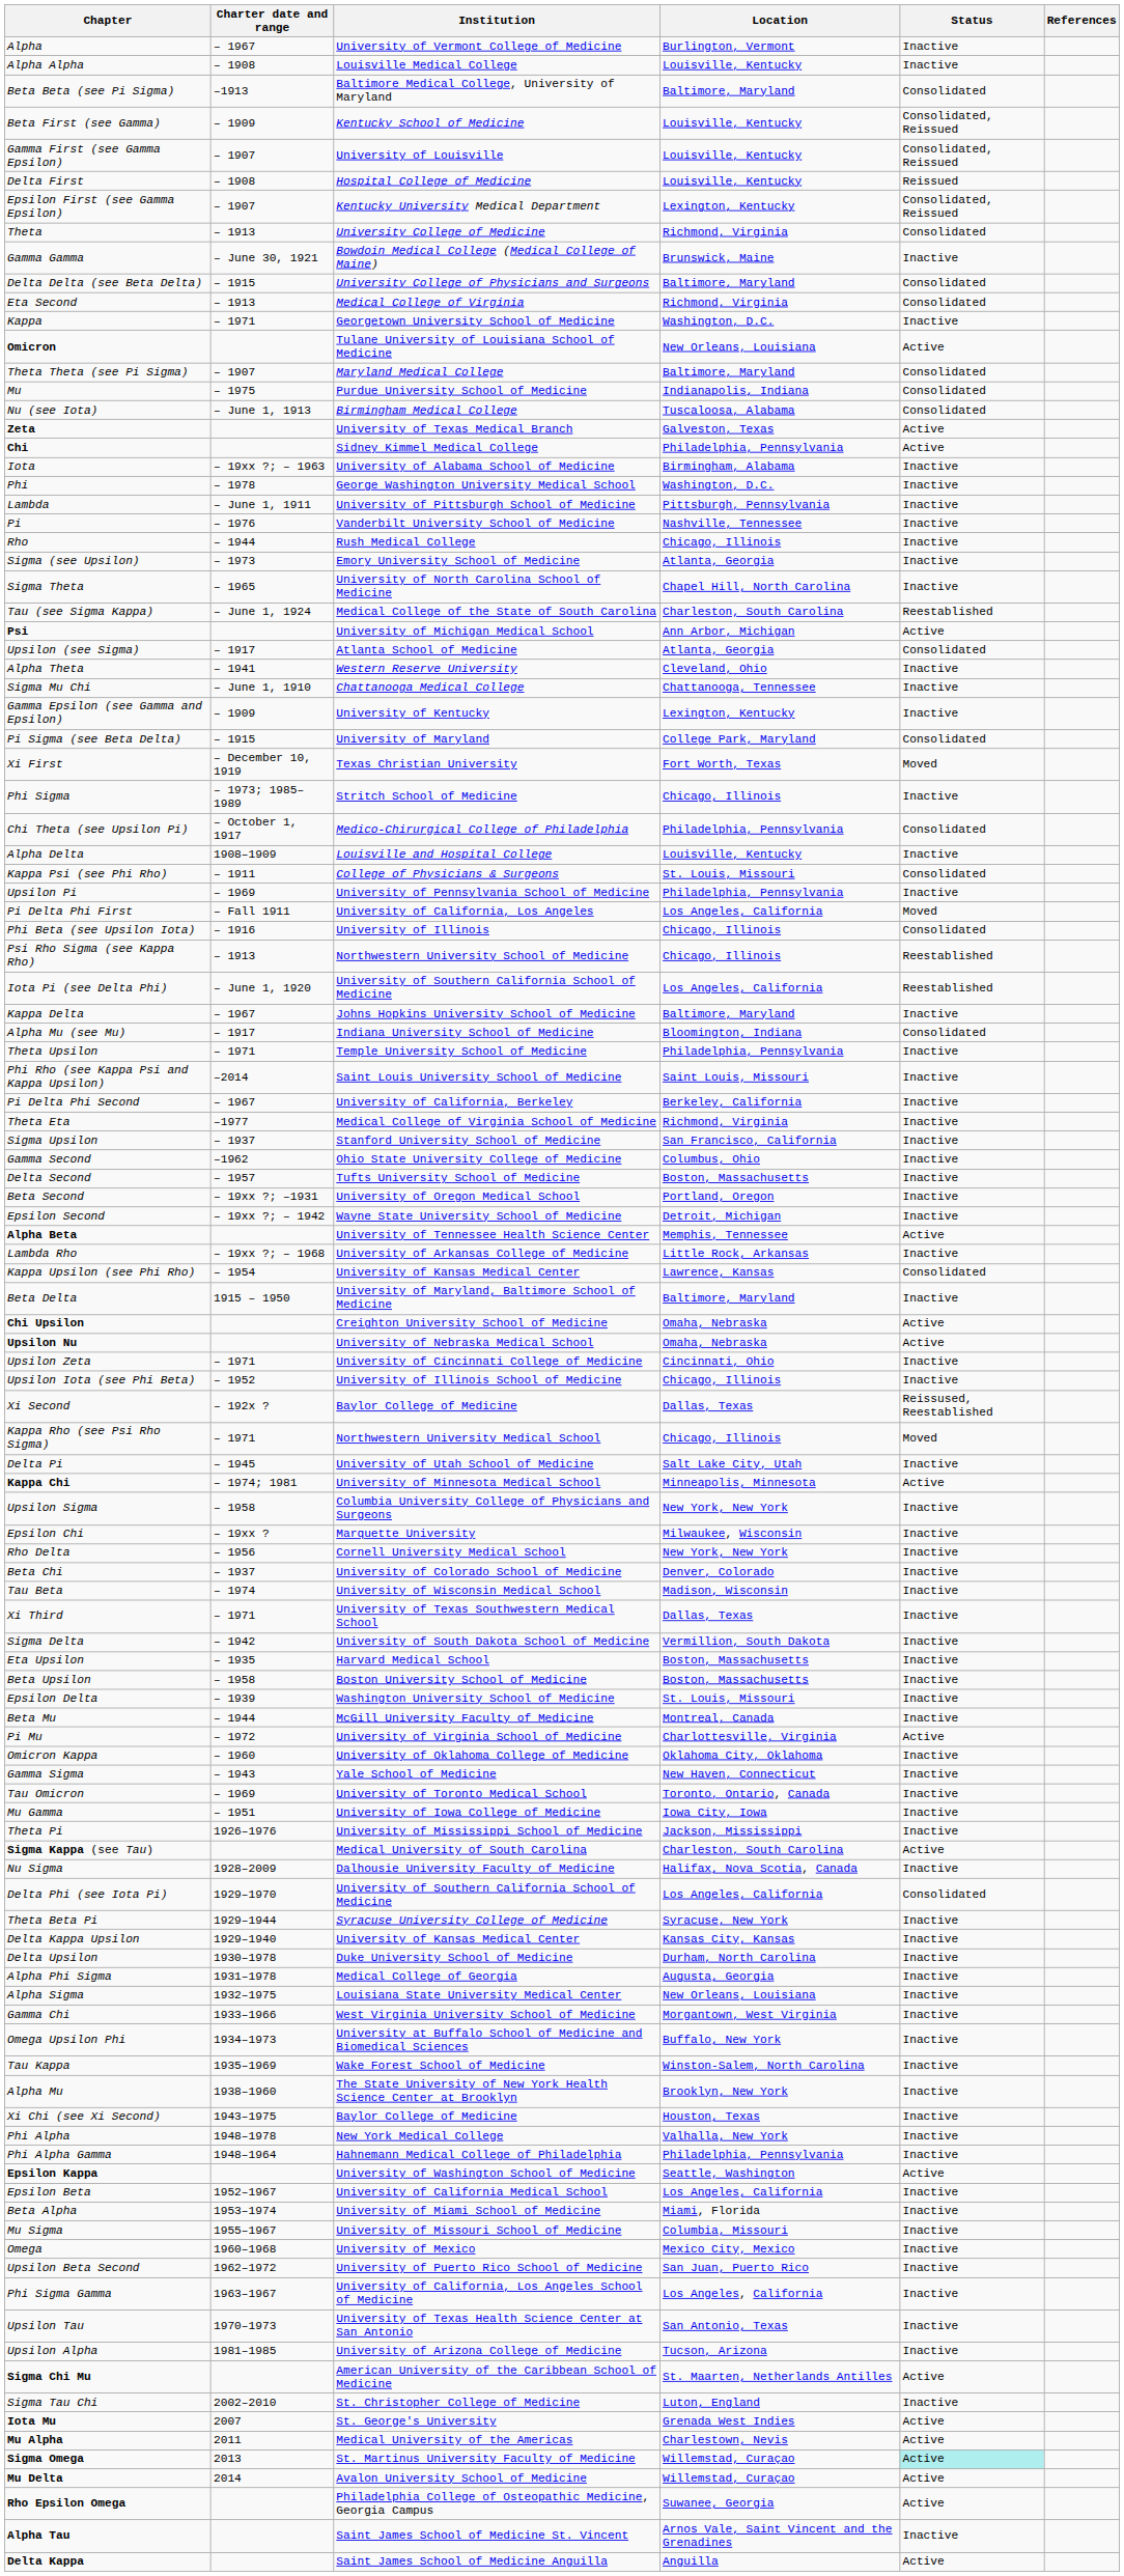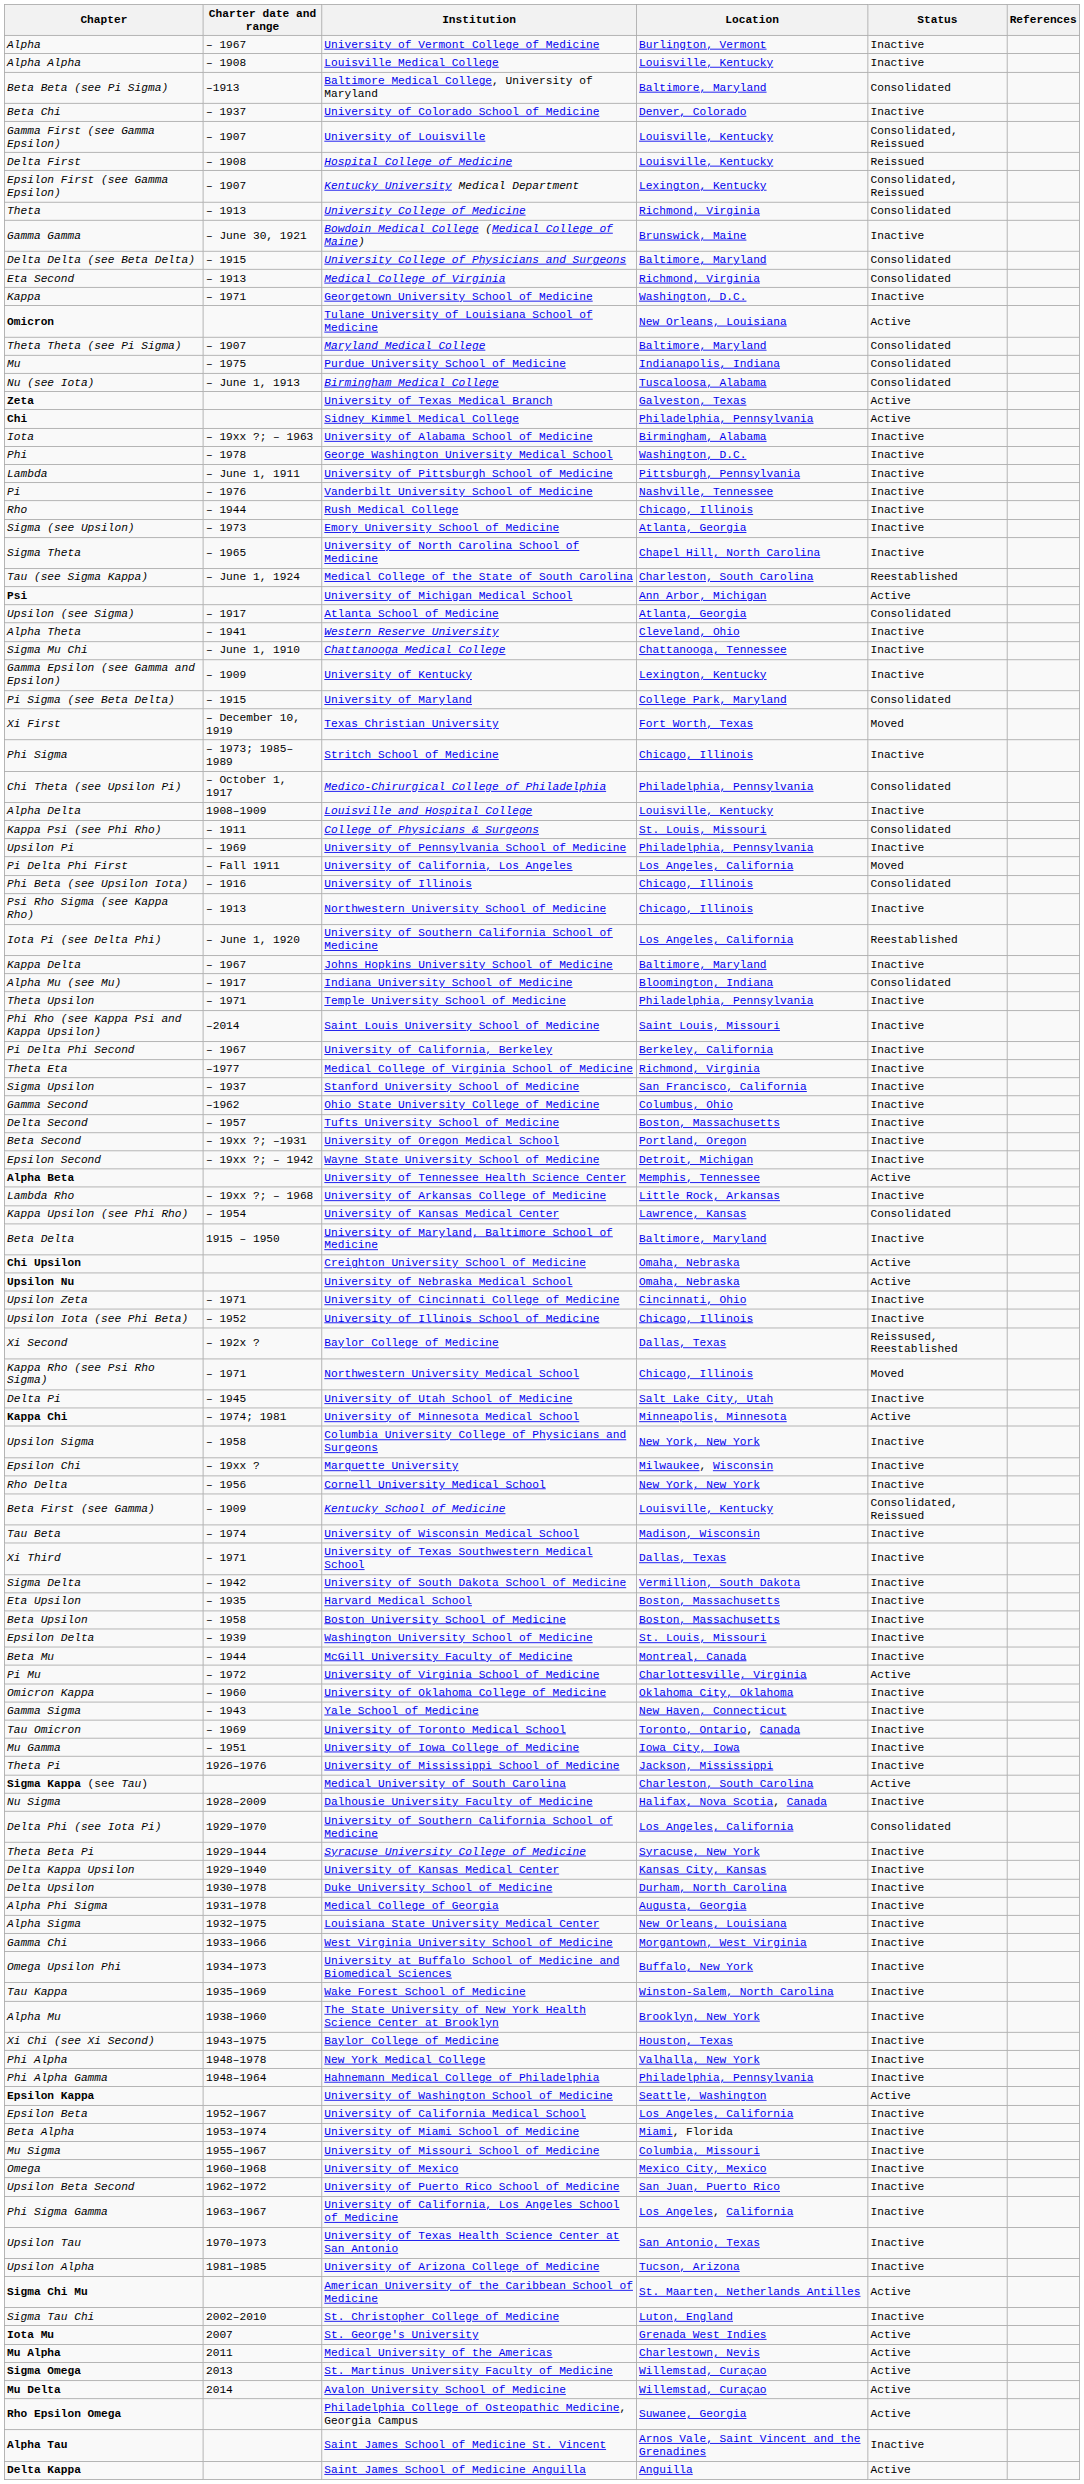rows swapped: Beta First (see Gamma) <-> Beta Chi
Psi Rho Sigma (see Kappa Rho) | Status: Reestablished -> Inactive
Sigma Omega | Status: paleturquoise background -> no background
